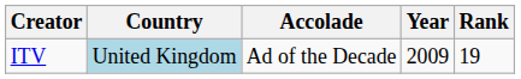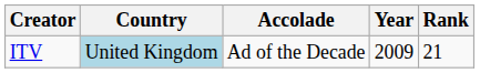ITV | Rank: 19 -> 21
